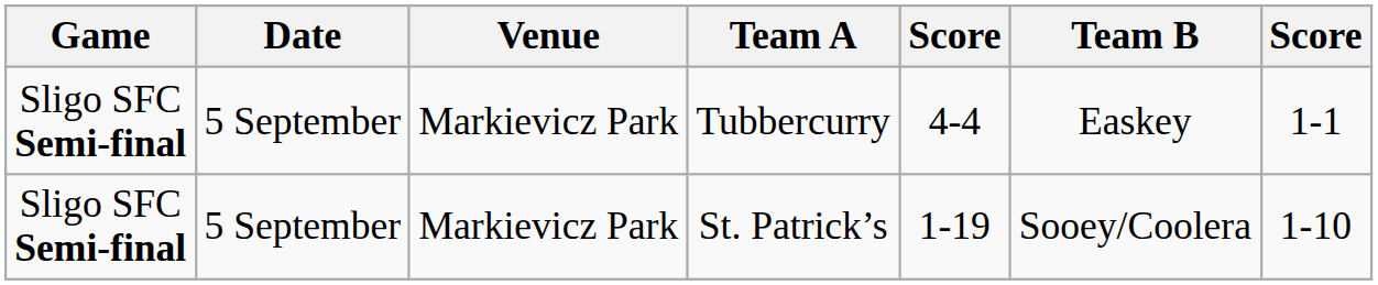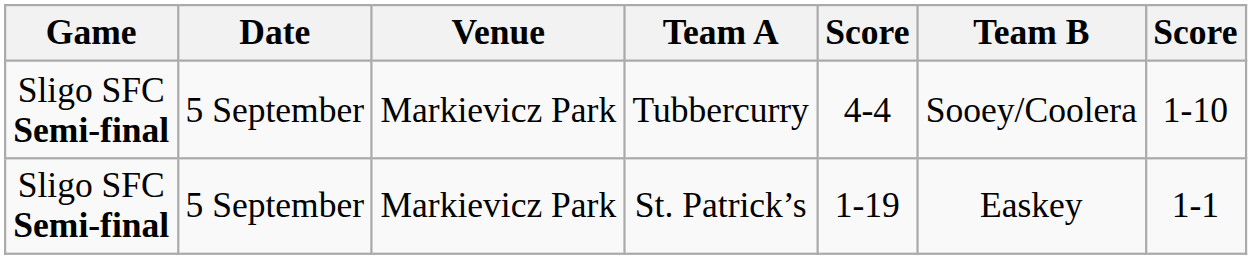Tubbercurry | Team B: Easkey -> Sooey/Coolera
Tubbercurry | column 7: 1-1 -> 1-10
St. Patrick’s | Team B: Sooey/Coolera -> Easkey
St. Patrick’s | column 7: 1-10 -> 1-1
